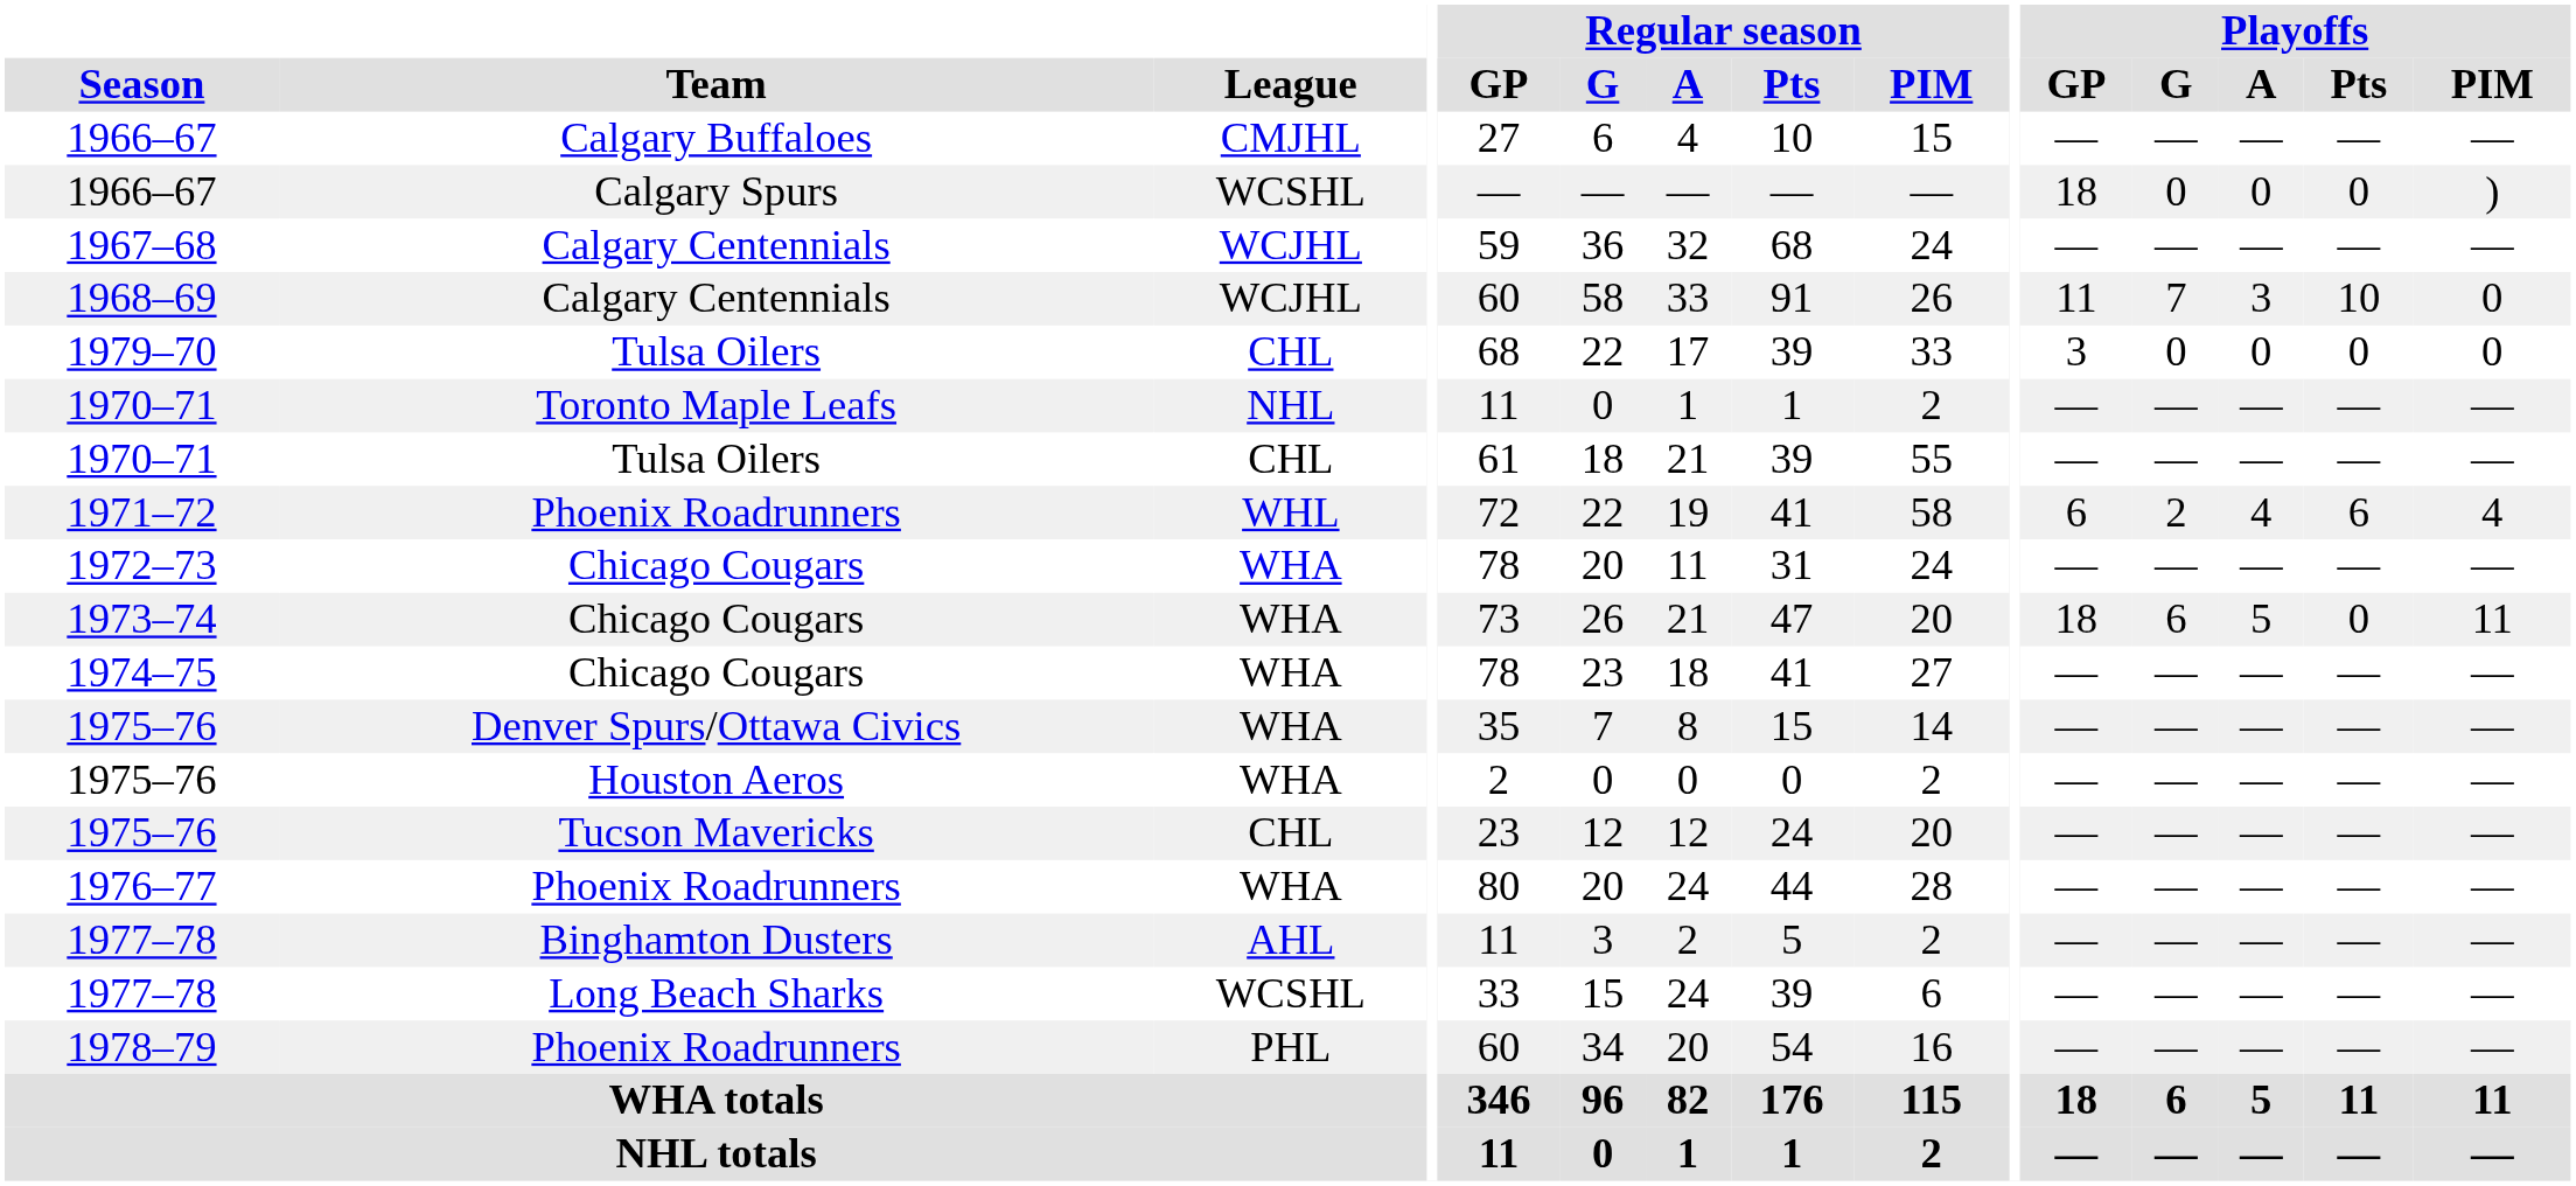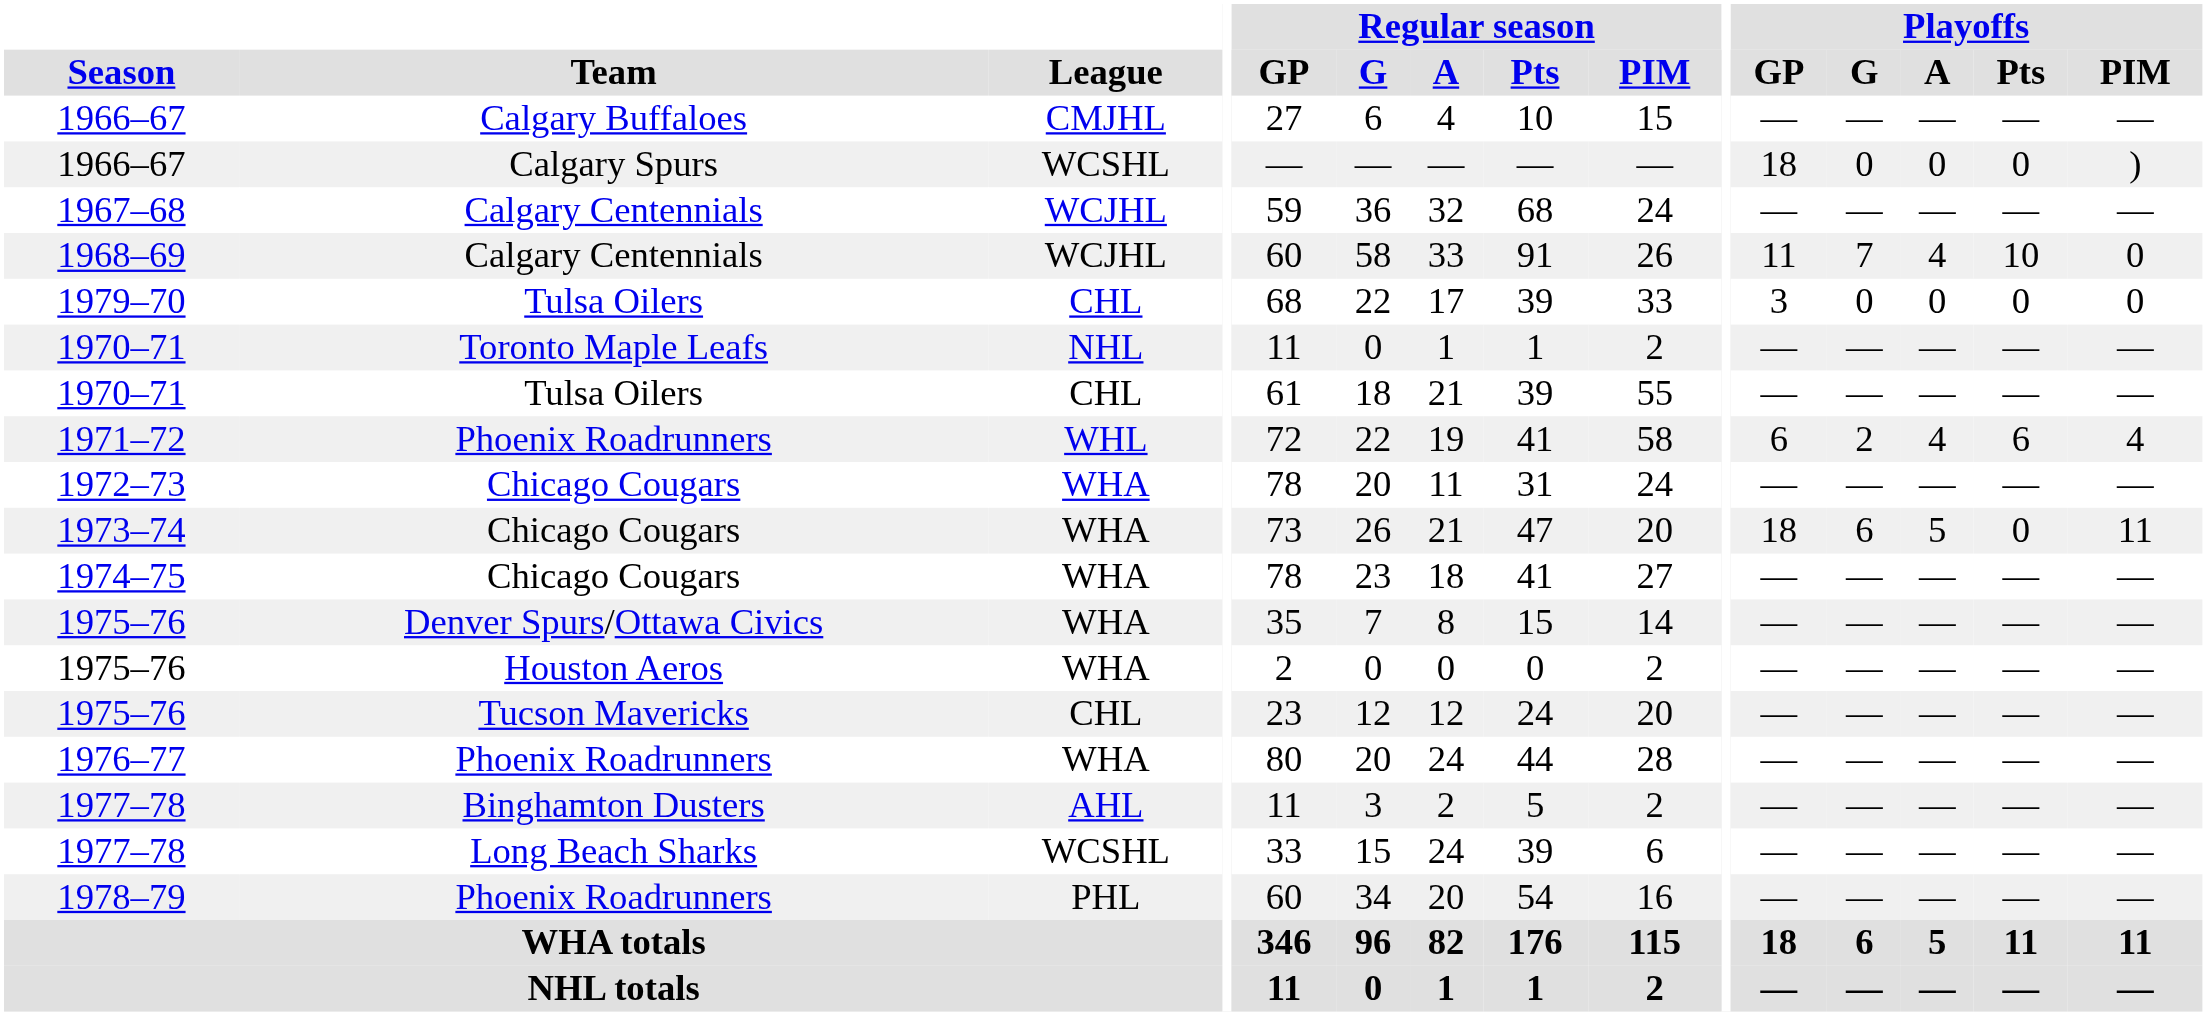1968–69 | Playoffs / A: 3 -> 4
